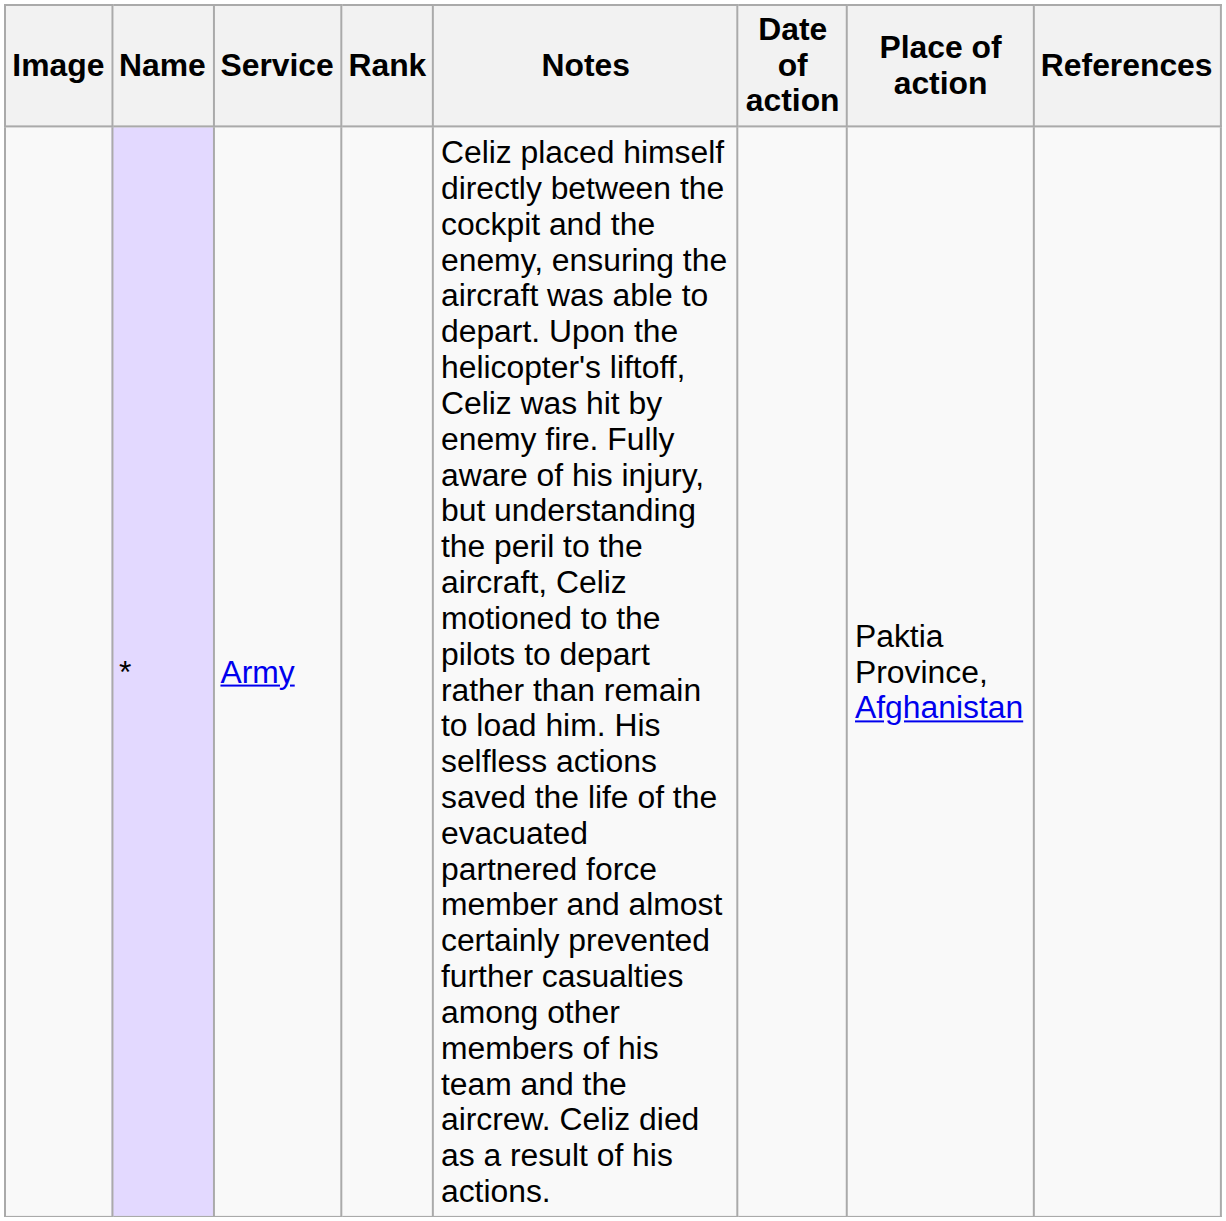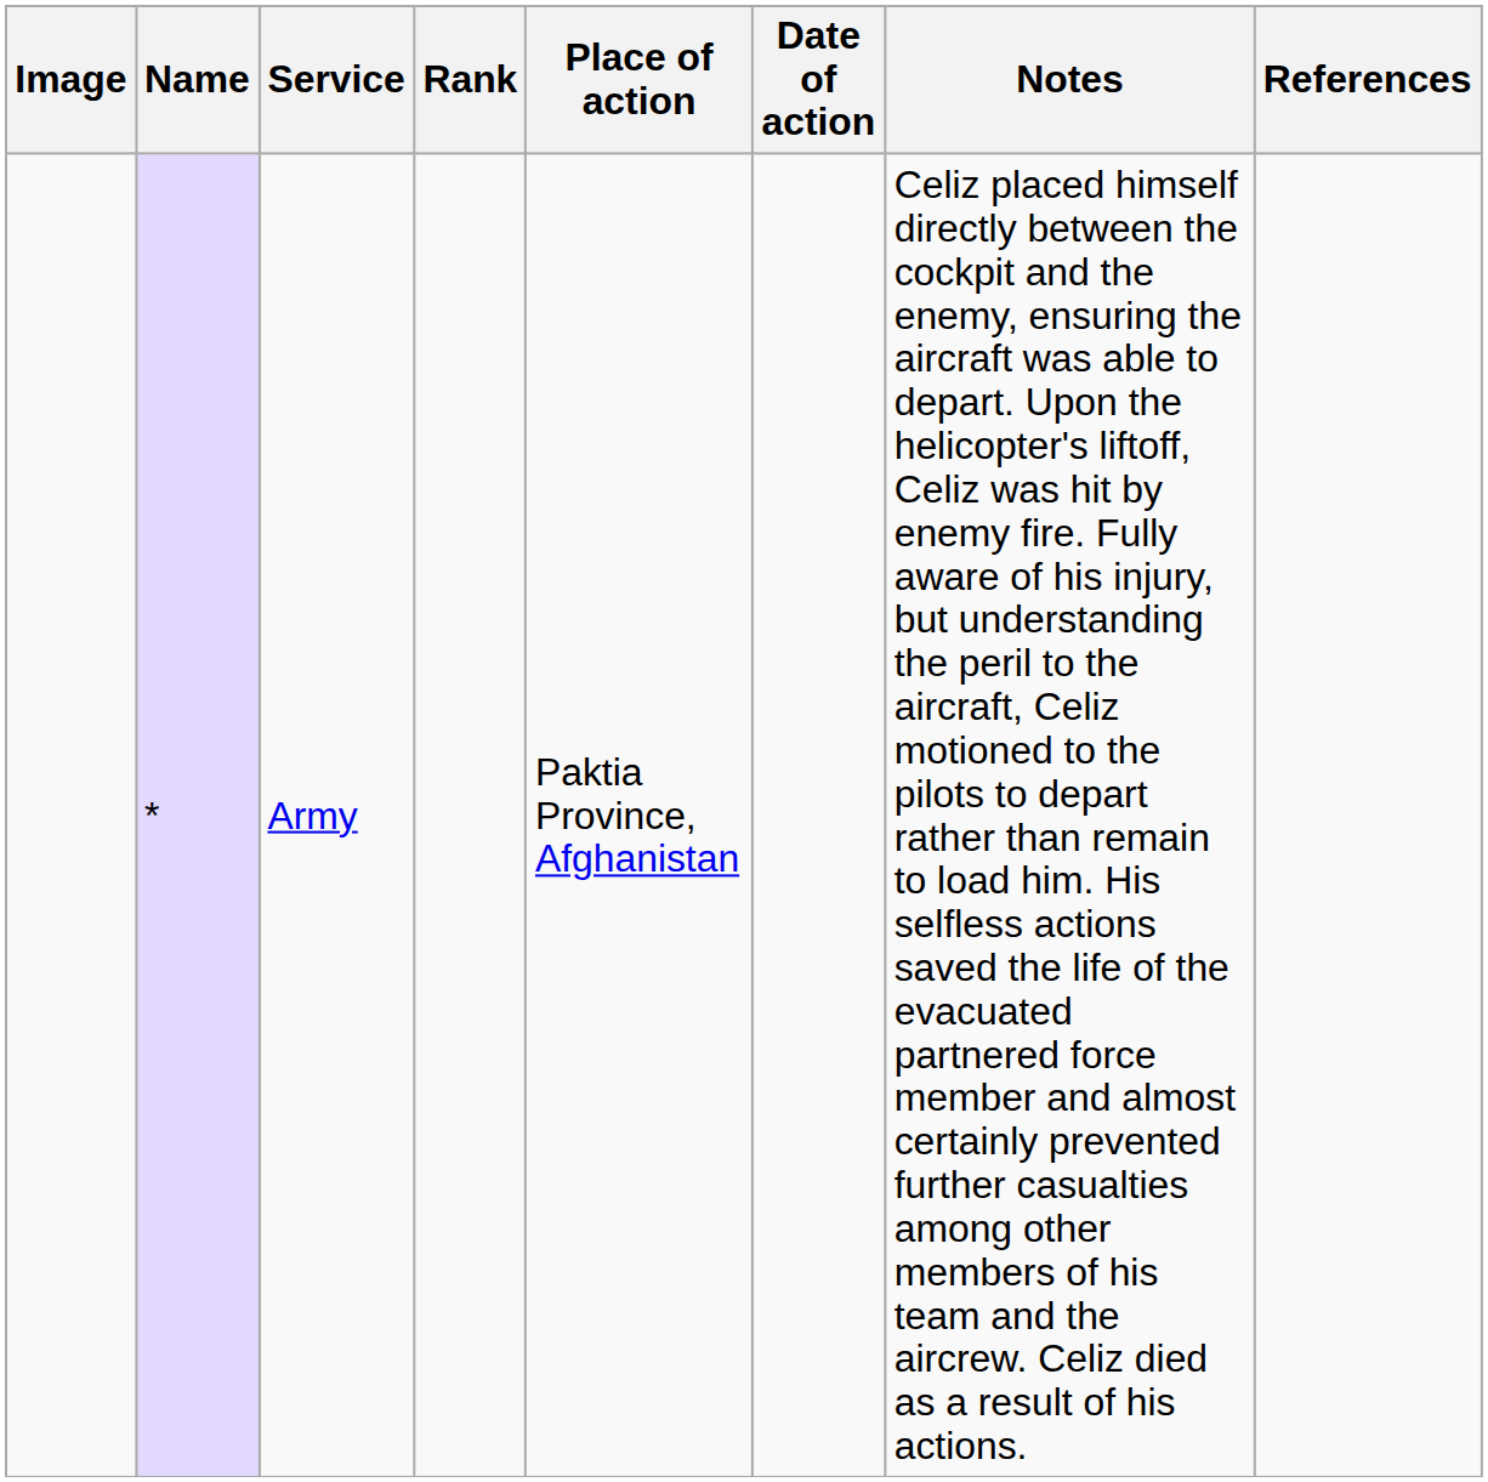columns swapped: Place of action <-> Notes
